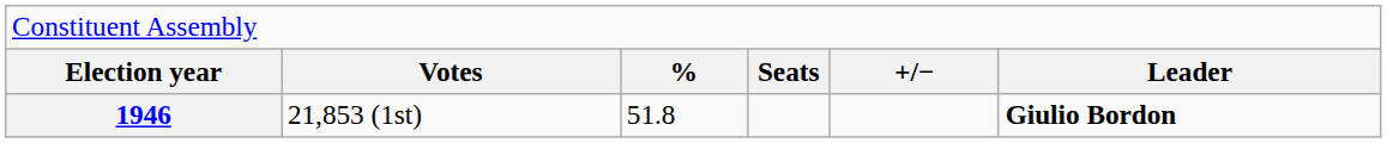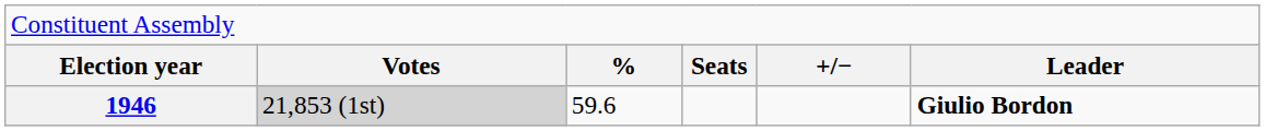1946 | column 2: no background -> lightgrey background
1946 | column 3: 51.8 -> 59.6
